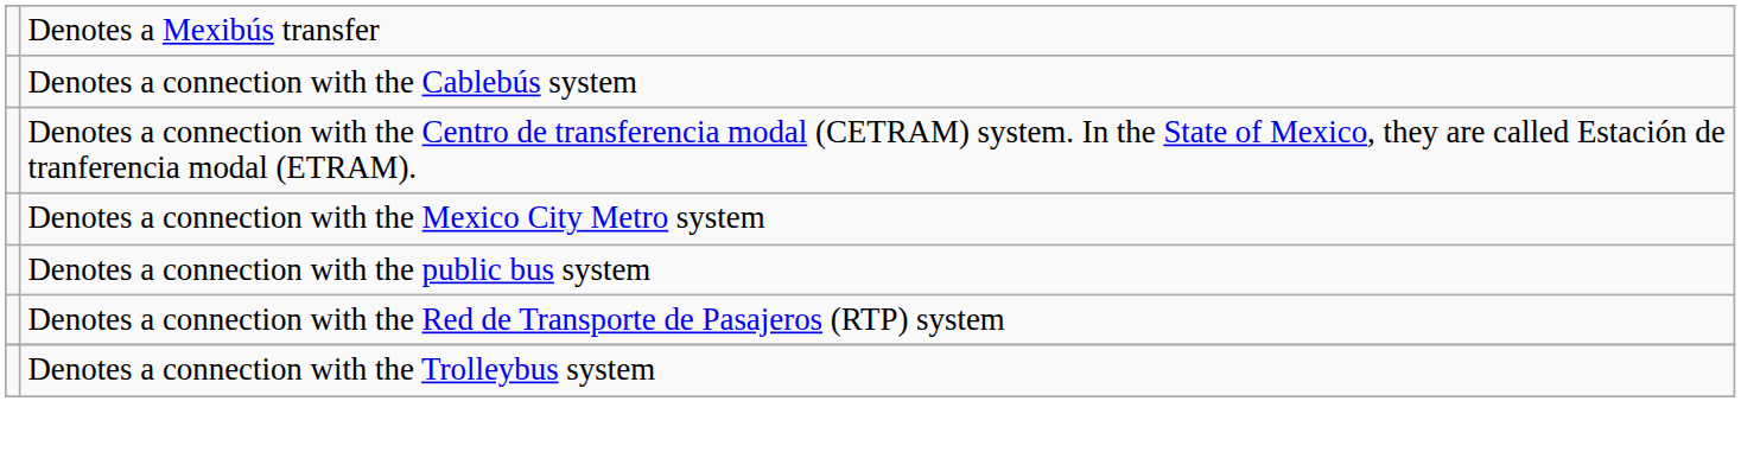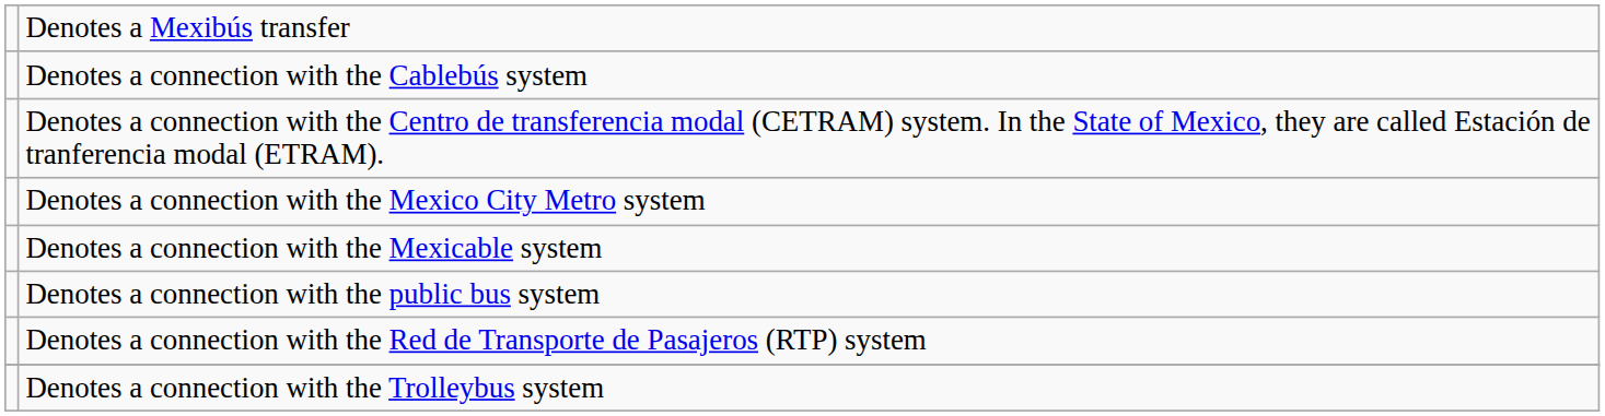+ row: Denotes a connection with the Mexicable system
